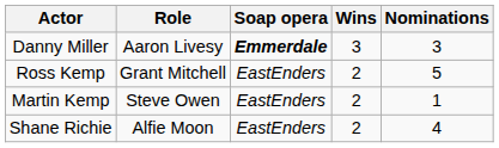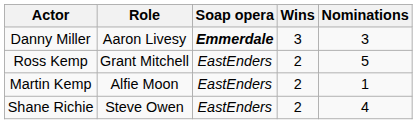Martin Kemp | Role: Steve Owen -> Alfie Moon
Shane Richie | Role: Alfie Moon -> Steve Owen
